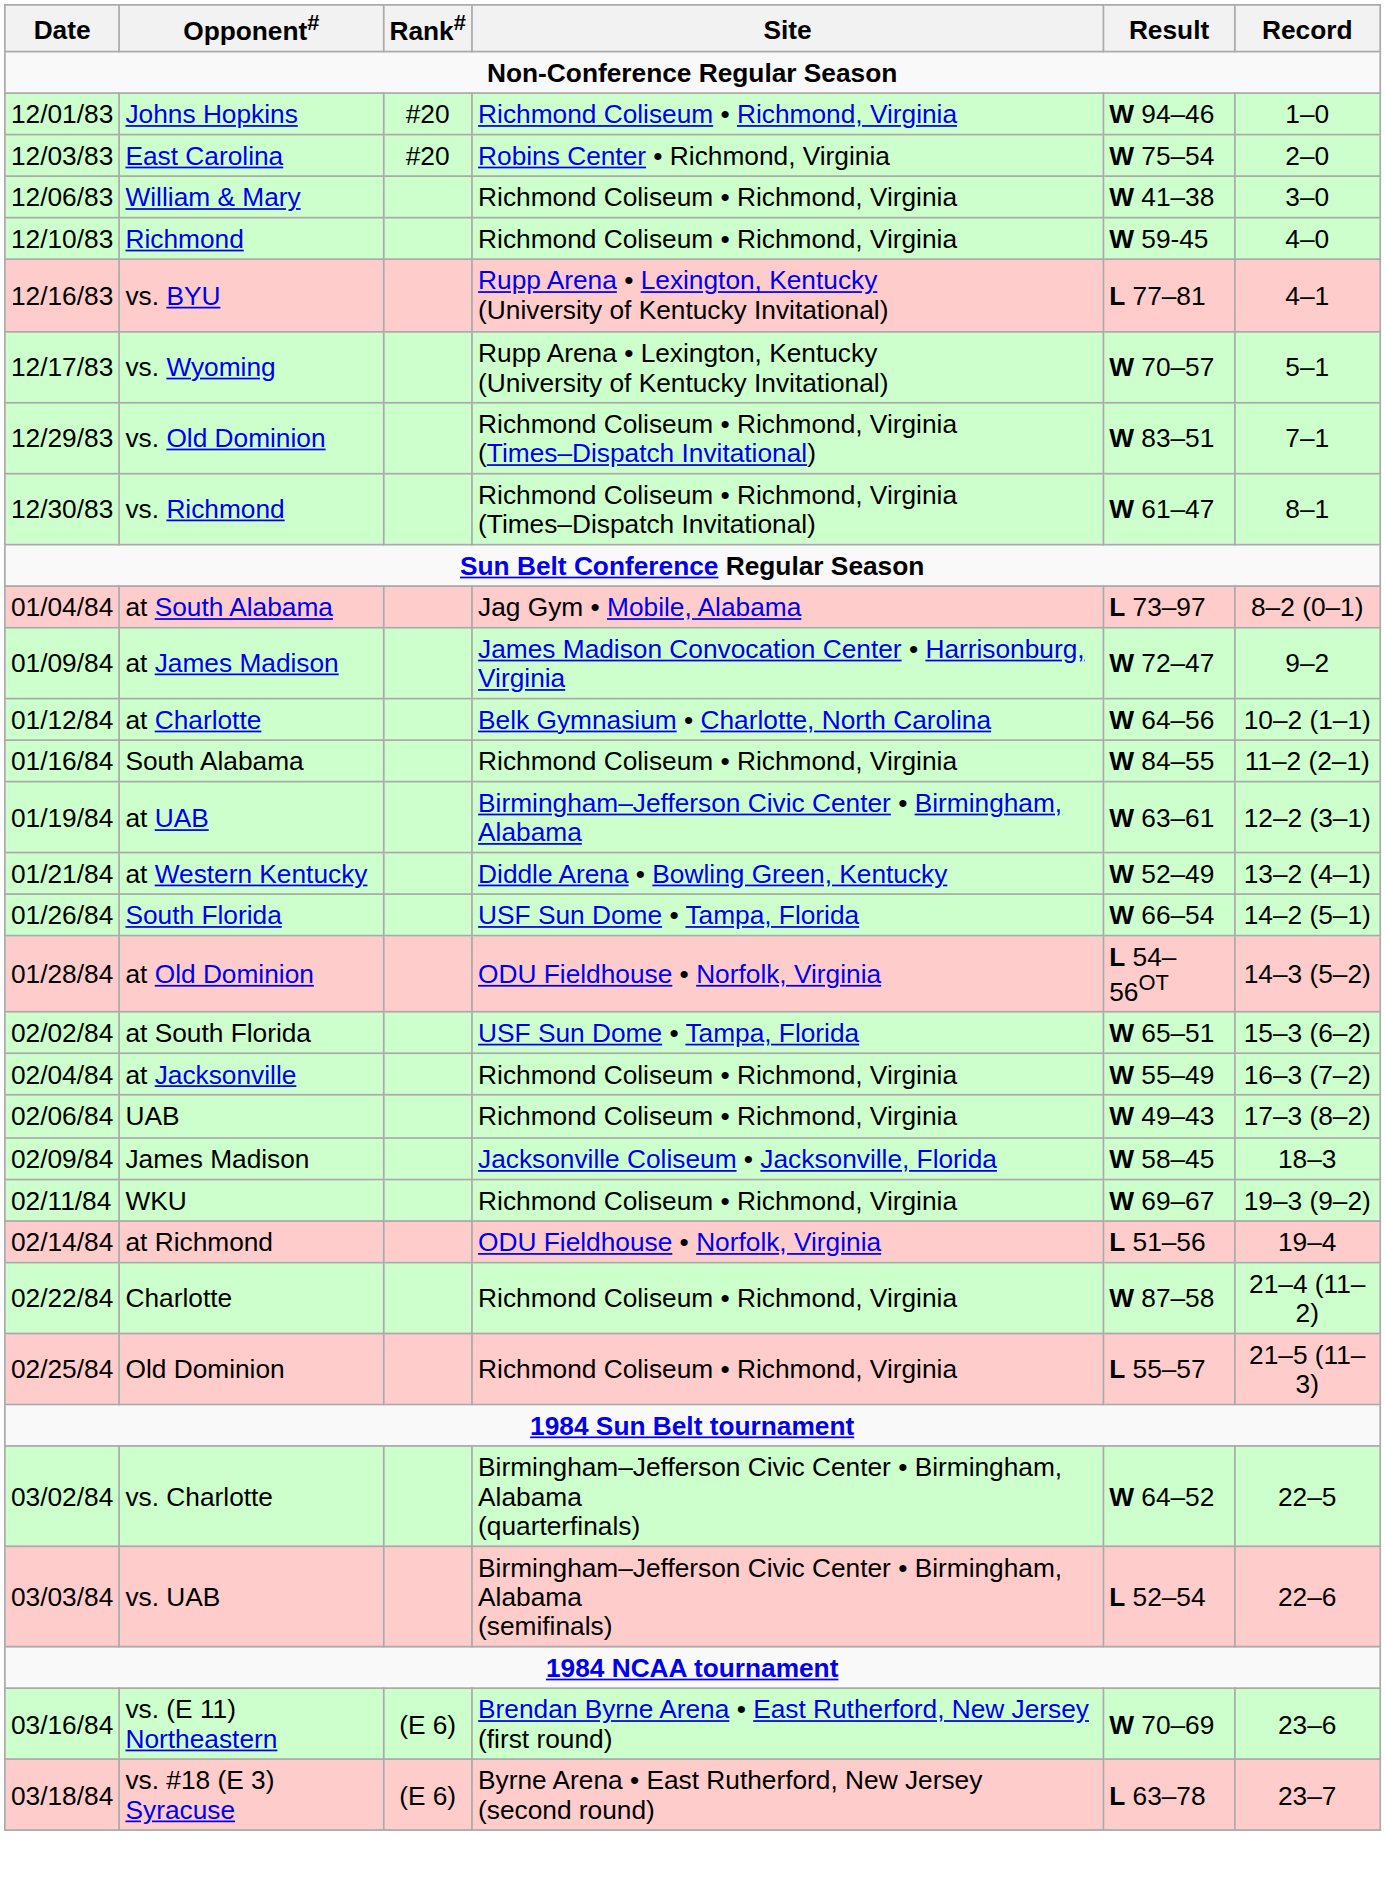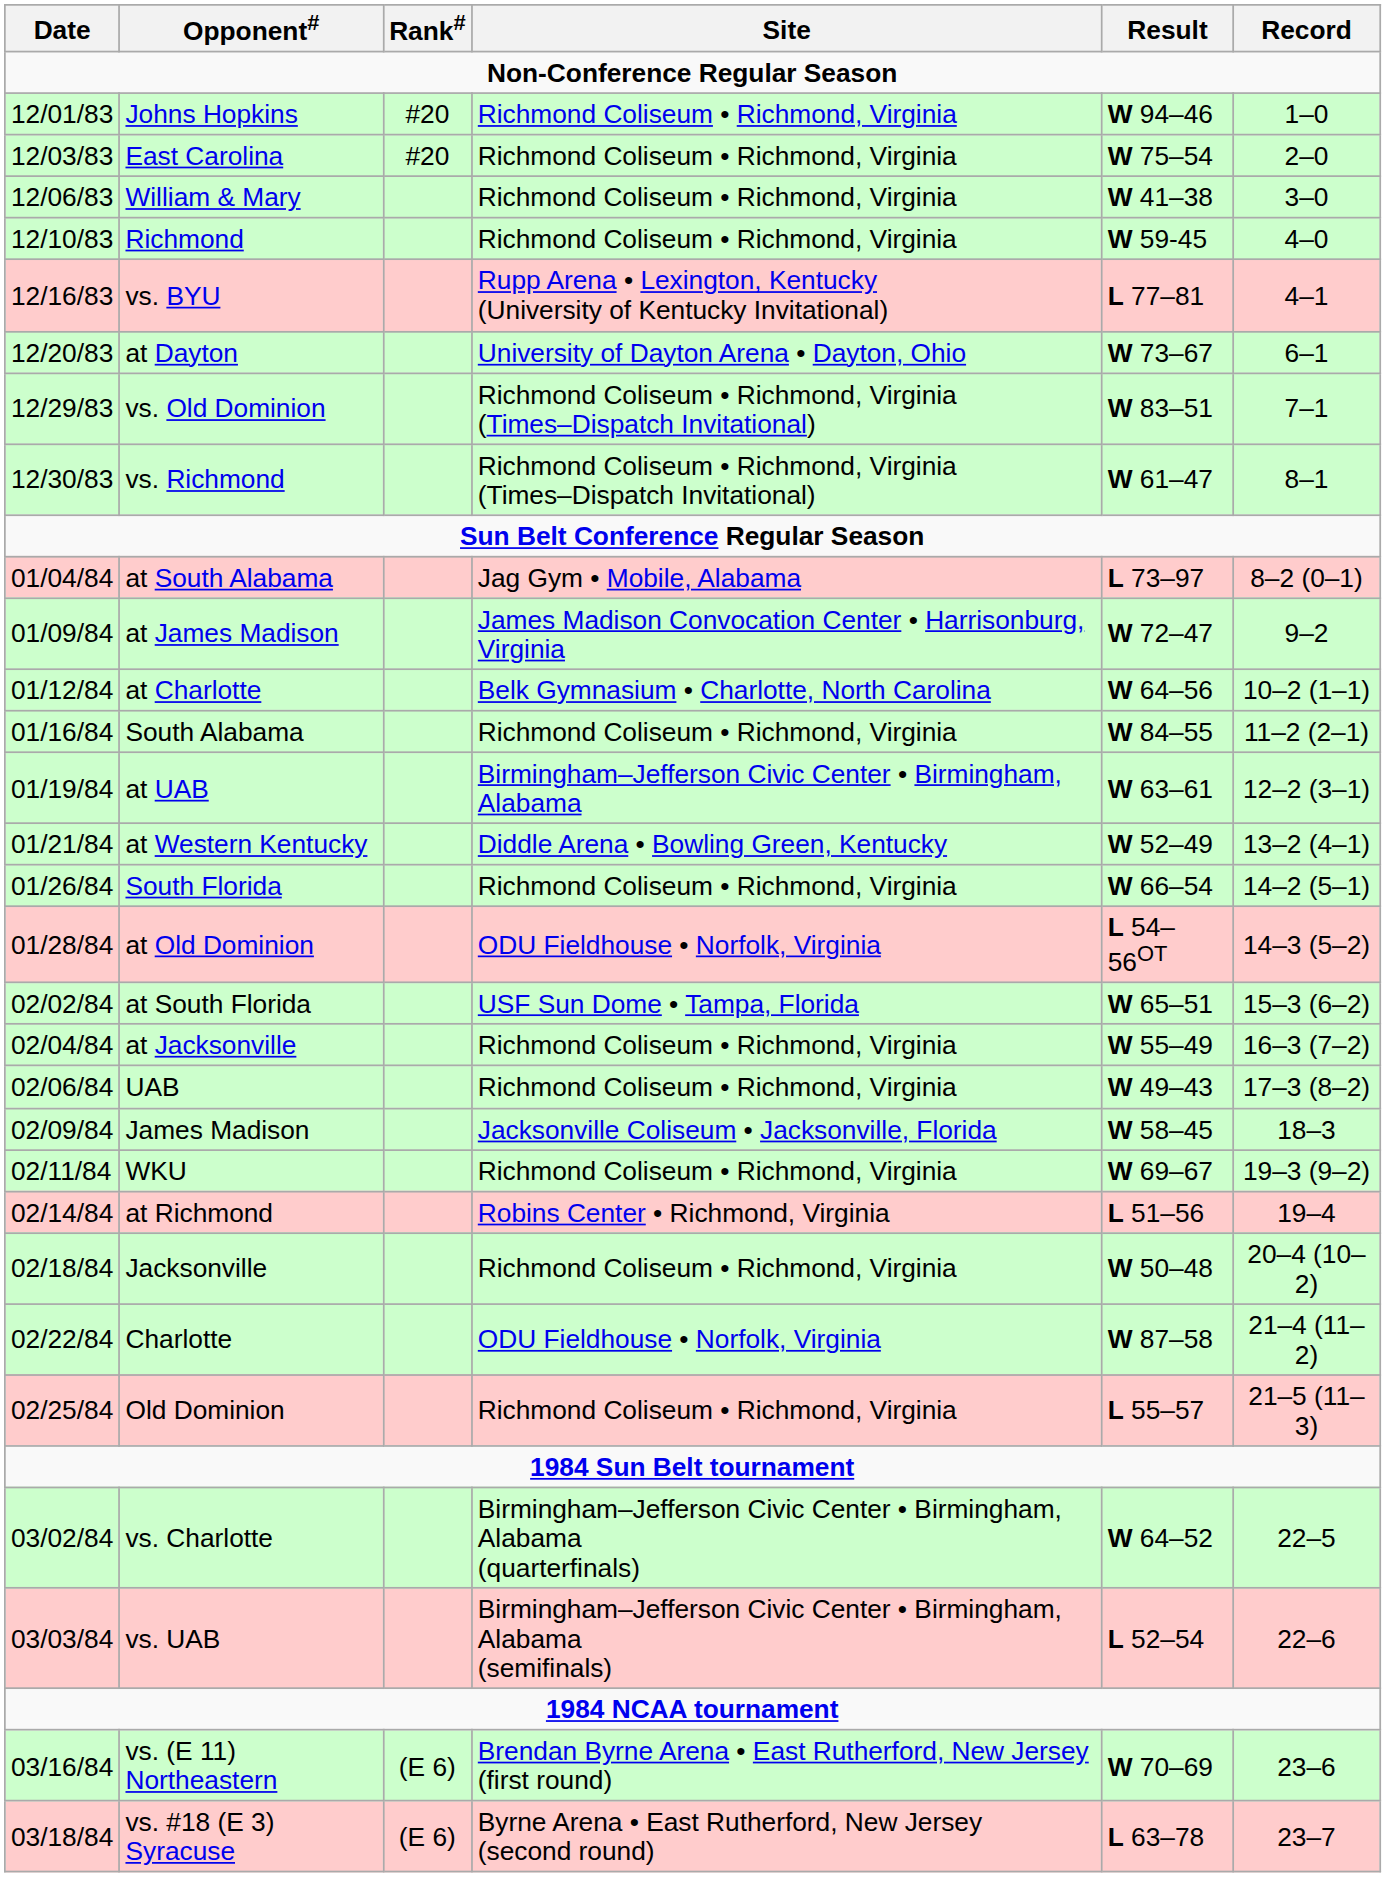East Carolina | Site: Robins Center • Richmond, Virginia -> Richmond Coliseum • Richmond, Virginia
- row: 12/17/83 | vs. Wyoming | Rupp Arena • Lexington, Kentucky (University of Kentucky Invitational) | W 70–57 | 5–1
+ row: 12/20/83 | at Dayton | University of Dayton Arena • Dayton, Ohio | W 73–67 | 6–1
South Florida | Site: USF Sun Dome • Tampa, Florida -> Richmond Coliseum • Richmond, Virginia
at Richmond | Site: ODU Fieldhouse • Norfolk, Virginia -> Robins Center • Richmond, Virginia
+ row: 02/18/84 | Jacksonville | Richmond Coliseum • Richmond, Virginia | W 50–48 | 20–4 (10–2)
Charlotte | Site: Richmond Coliseum • Richmond, Virginia -> ODU Fieldhouse • Norfolk, Virginia
